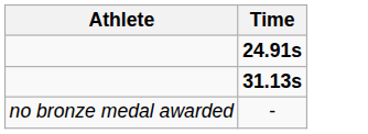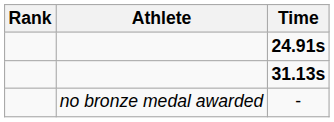+ column: Rank
